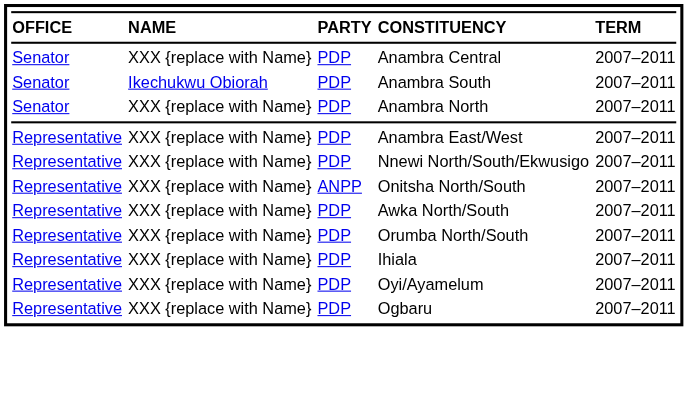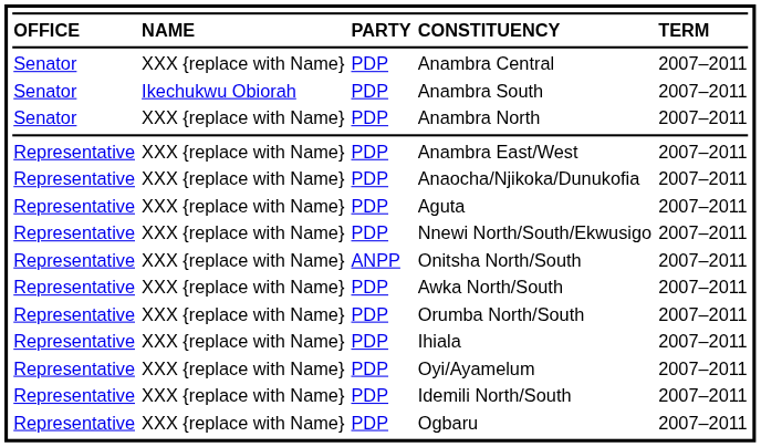+ row: Representative | XXX {replace with Name} | PDP | Anaocha/Njikoka/Dunukofia | 2007–2011
+ row: Representative | XXX {replace with Name} | PDP | Aguta | 2007–2011
+ row: Representative | XXX {replace with Name} | PDP | Idemili North/South | 2007–2011
